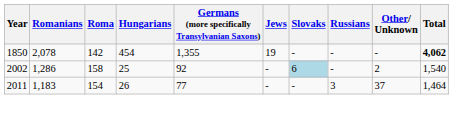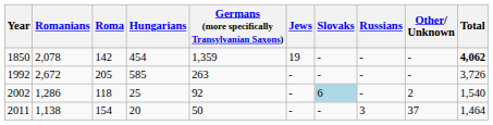1850 | Germans (more specifically Transylvanian Saxons): 1,355 -> 1,359
+ row: 1992 | 2,672 | 205 | 585 | 263 | - | - | - | - | 3,726
2002 | Roma: 158 -> 118
2011 | Romanians: 1,183 -> 1,138
2011 | Hungarians: 26 -> 20
2011 | Germans (more specifically Transylvanian Saxons): 77 -> 50
